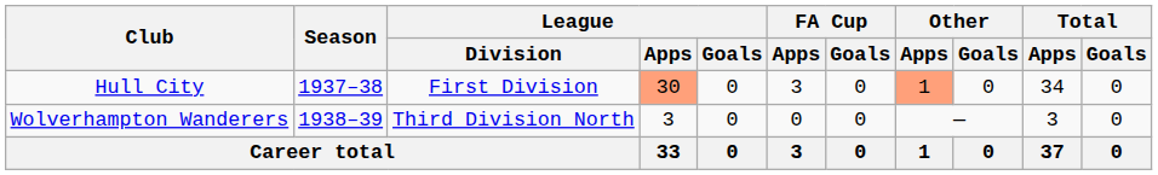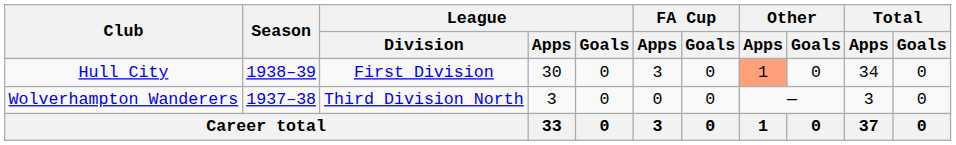Hull City | Season: 1937–38 -> 1938–39
Hull City | League / Apps: lightsalmon background -> no background
Wolverhampton Wanderers | Season: 1938–39 -> 1937–38
